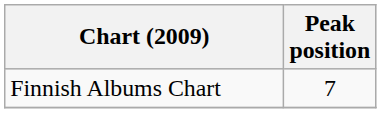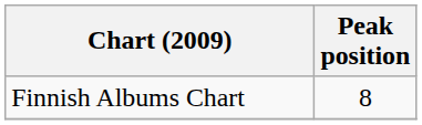Finnish Albums Chart | Peak position: 7 -> 8
